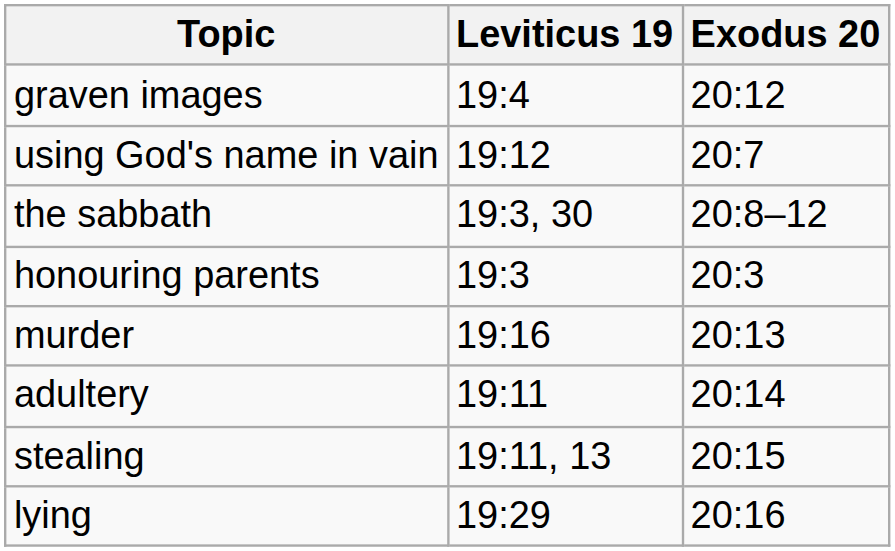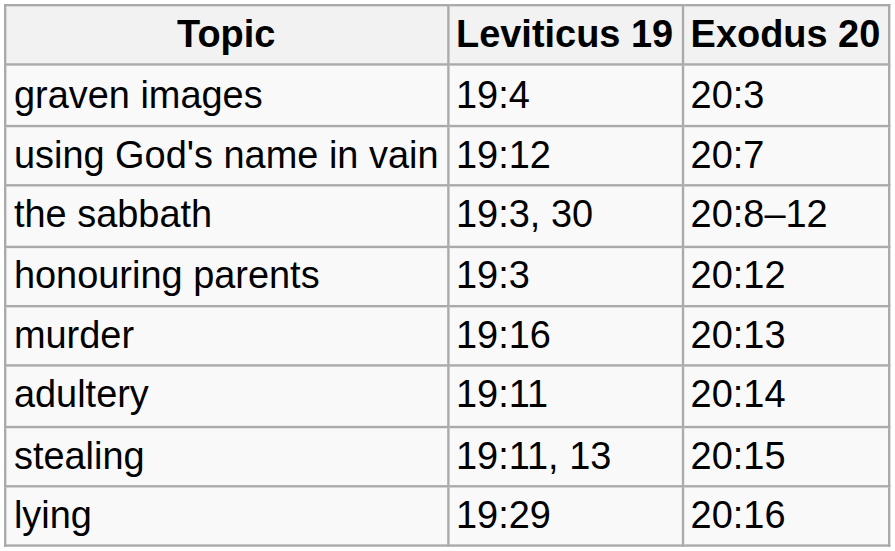graven images | Exodus 20: 20:12 -> 20:3
honouring parents | Exodus 20: 20:3 -> 20:12
